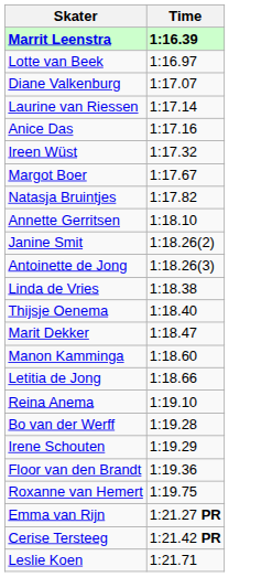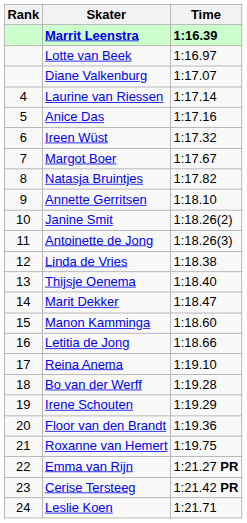+ column: Rank | 4 | 5 | 6 | 7 | 8 | 9 | 10 | 11 | 12 | 13 | 14 | 15 | 16 | 17 | 18 | 19 | 20 | 21 | 22 | 23 | 24
